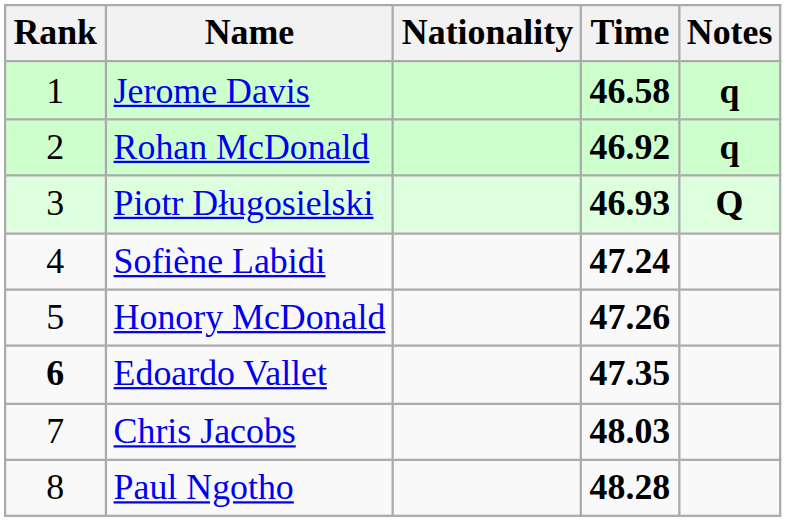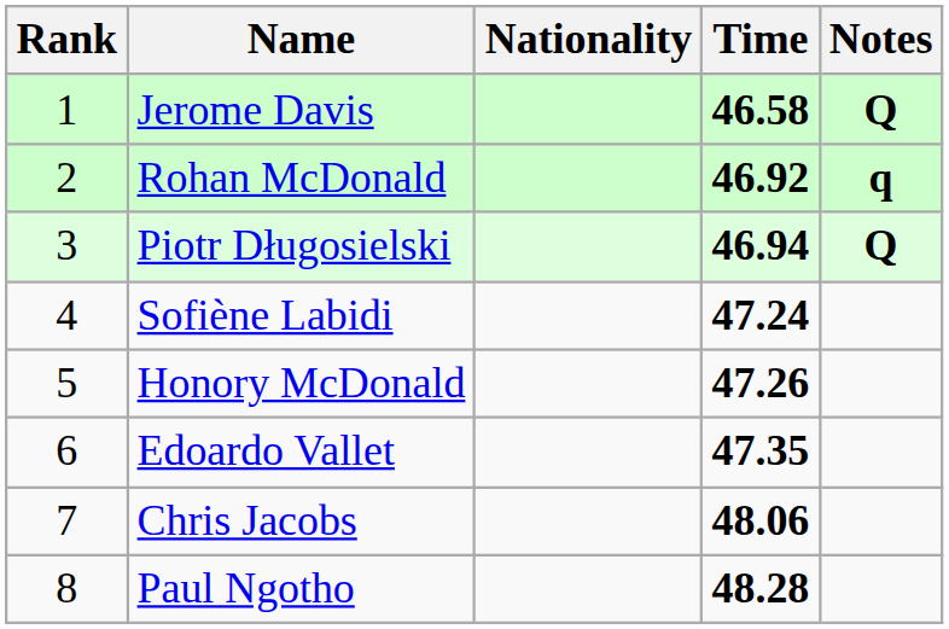Jerome Davis | Notes: q -> Q
Piotr Długosielski | Time: 46.93 -> 46.94
Edoardo Vallet | Rank: bold -> normal
Chris Jacobs | Time: 48.03 -> 48.06
